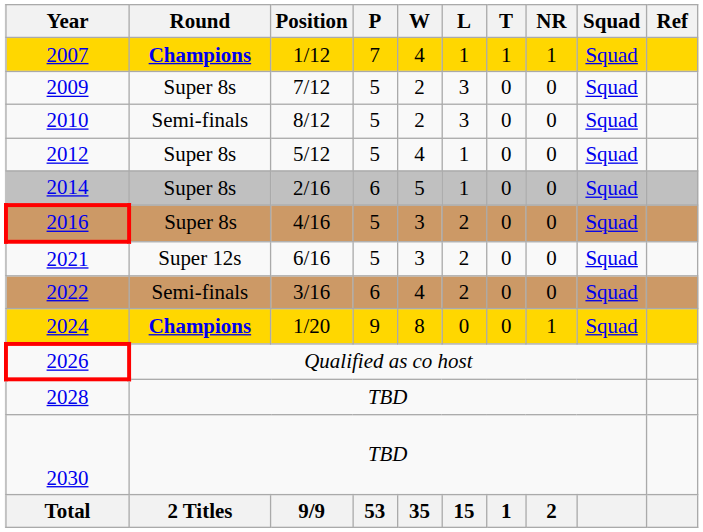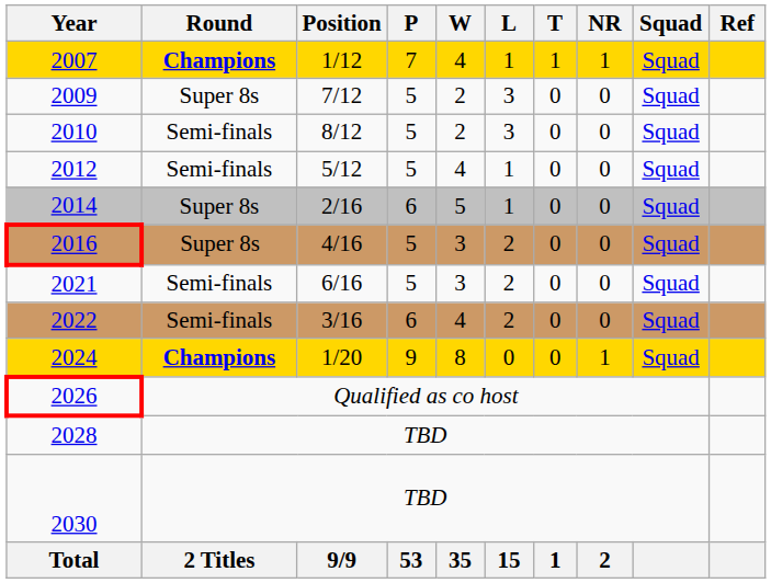2012 | Round: Super 8s -> Semi-finals
2021 | Round: Super 12s -> Semi-finals
